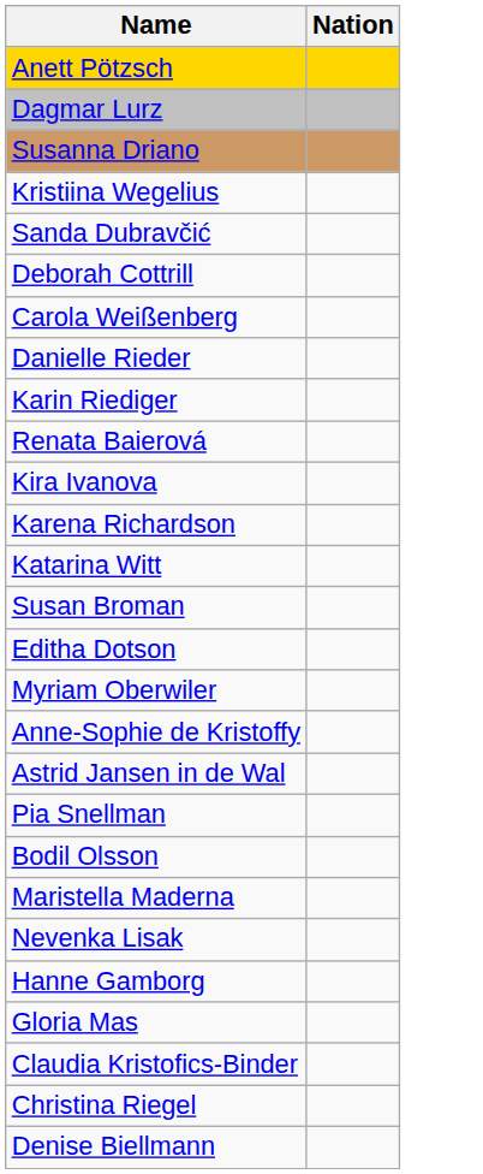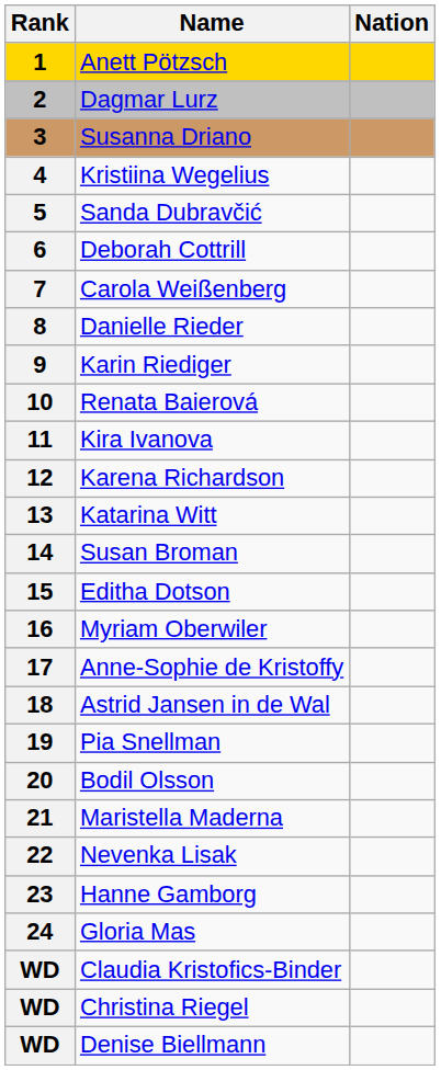+ column: Rank | 1 | 2 | 3 | 4 | 5 | 6 | 7 | 8 | 9 | 10 | 11 | 12 | 13 | 14 | 15 | 16 | 17 | 18 | 19 | 20 | 21 | 22 | 23 | 24 | WD | WD | WD
